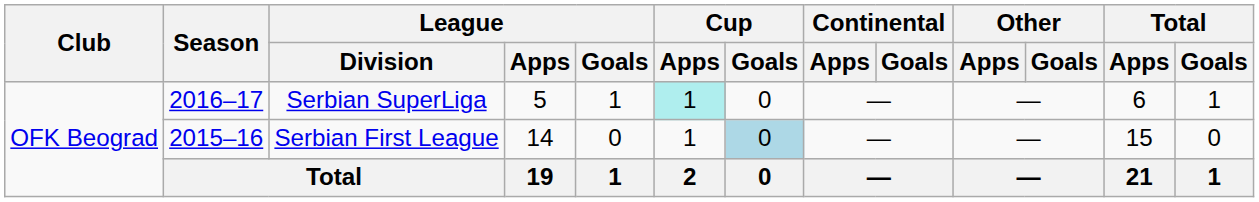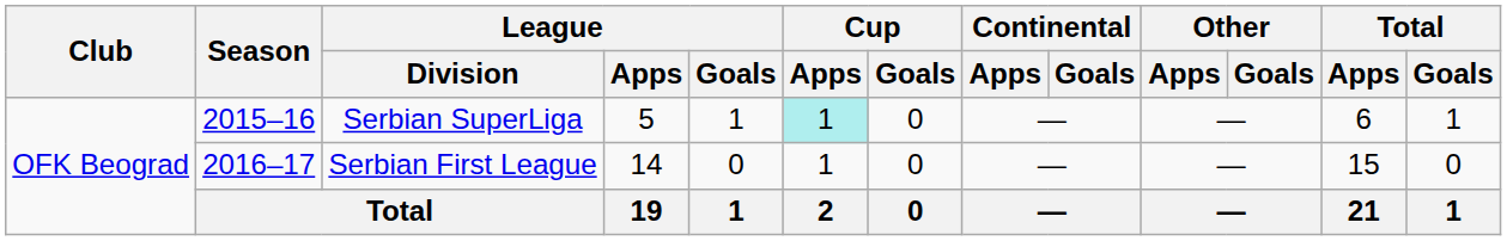Serbian SuperLiga | Season: 2016–17 -> 2015–16
Serbian First League | Season: 2015–16 -> 2016–17
Serbian First League | Cup / Goals: lightblue background -> no background
